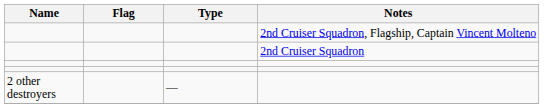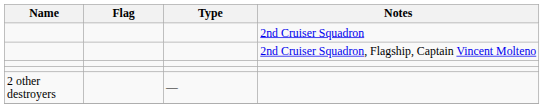rows swapped: 2nd Cruiser Squadron <-> 2nd Cruiser Squadron, Flagship, Captain Vincent Molteno
